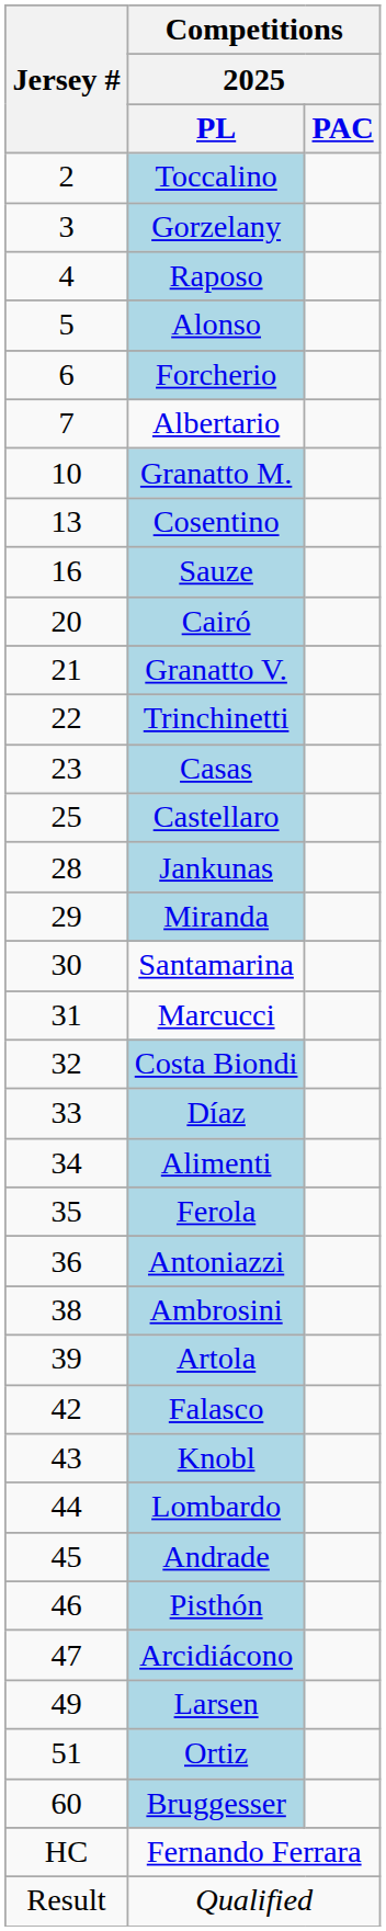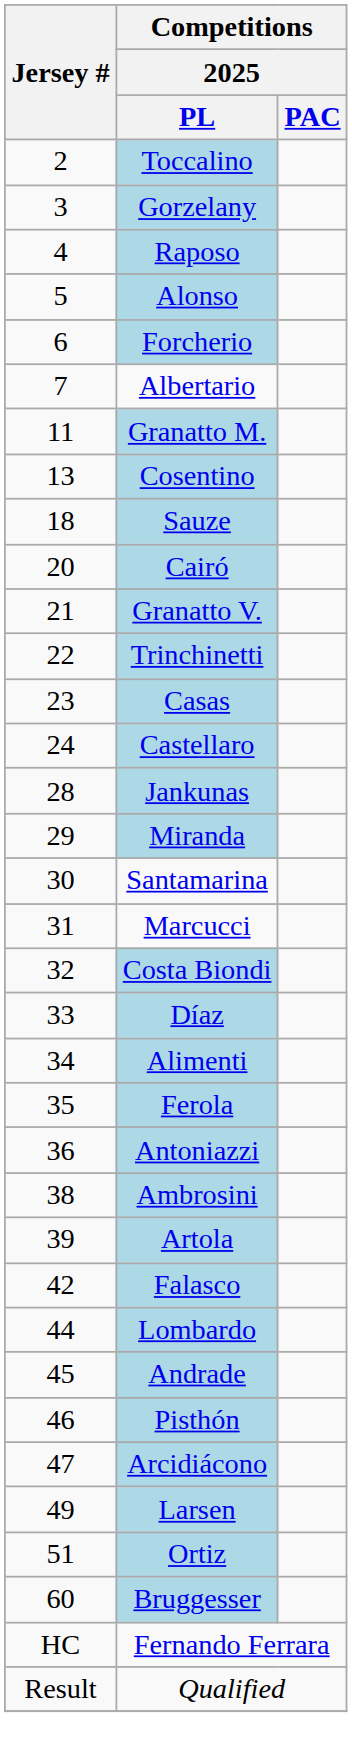Granatto M. | Jersey #: 10 -> 11
Sauze | Jersey #: 16 -> 18
Castellaro | Jersey #: 25 -> 24
- row: 43 | Knobl
